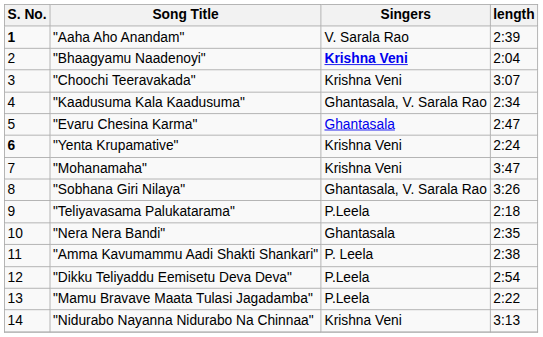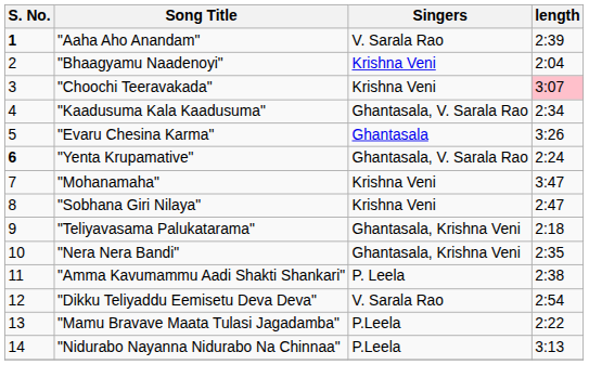"Bhaagyamu Naadenoyi" | Singers: bold -> normal
"Choochi Teeravakada" | length: no background -> pink background
"Evaru Chesina Karma" | length: 2:47 -> 3:26
"Yenta Krupamative" | Singers: Krishna Veni -> Ghantasala, V. Sarala Rao
"Sobhana Giri Nilaya" | Singers: Ghantasala, V. Sarala Rao -> Krishna Veni
"Sobhana Giri Nilaya" | length: 3:26 -> 2:47
"Teliyavasama Palukatarama" | Singers: P.Leela -> Ghantasala, Krishna Veni
"Nera Nera Bandi" | Singers: Ghantasala -> Ghantasala, Krishna Veni
"Dikku Teliyaddu Eemisetu Deva Deva" | Singers: P.Leela -> V. Sarala Rao
"Nidurabo Nayanna Nidurabo Na Chinnaa" | Singers: Krishna Veni -> P.Leela
